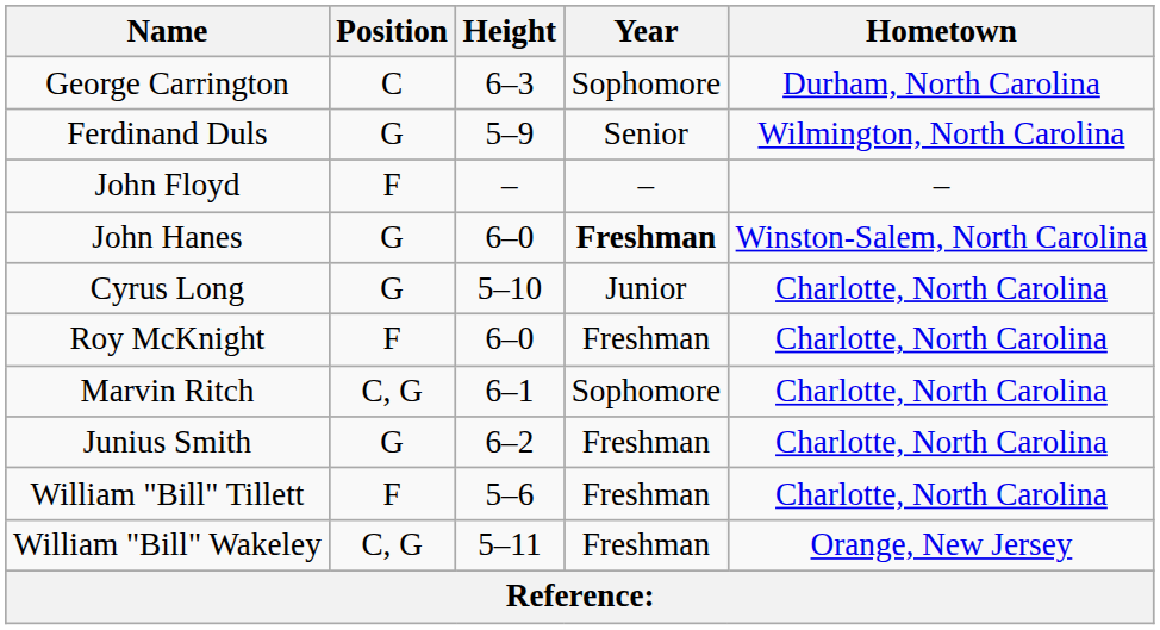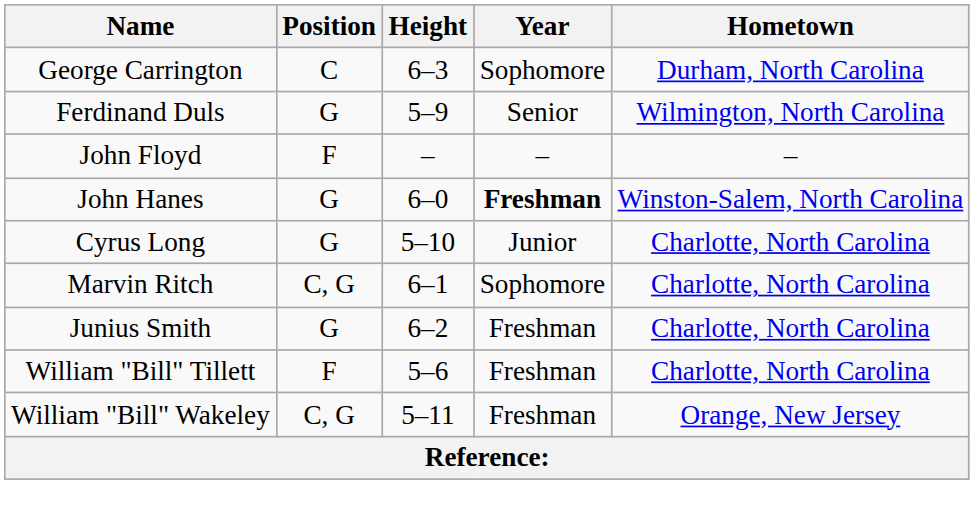- row: Roy McKnight | F | 6–0 | Freshman | Charlotte, North Carolina
